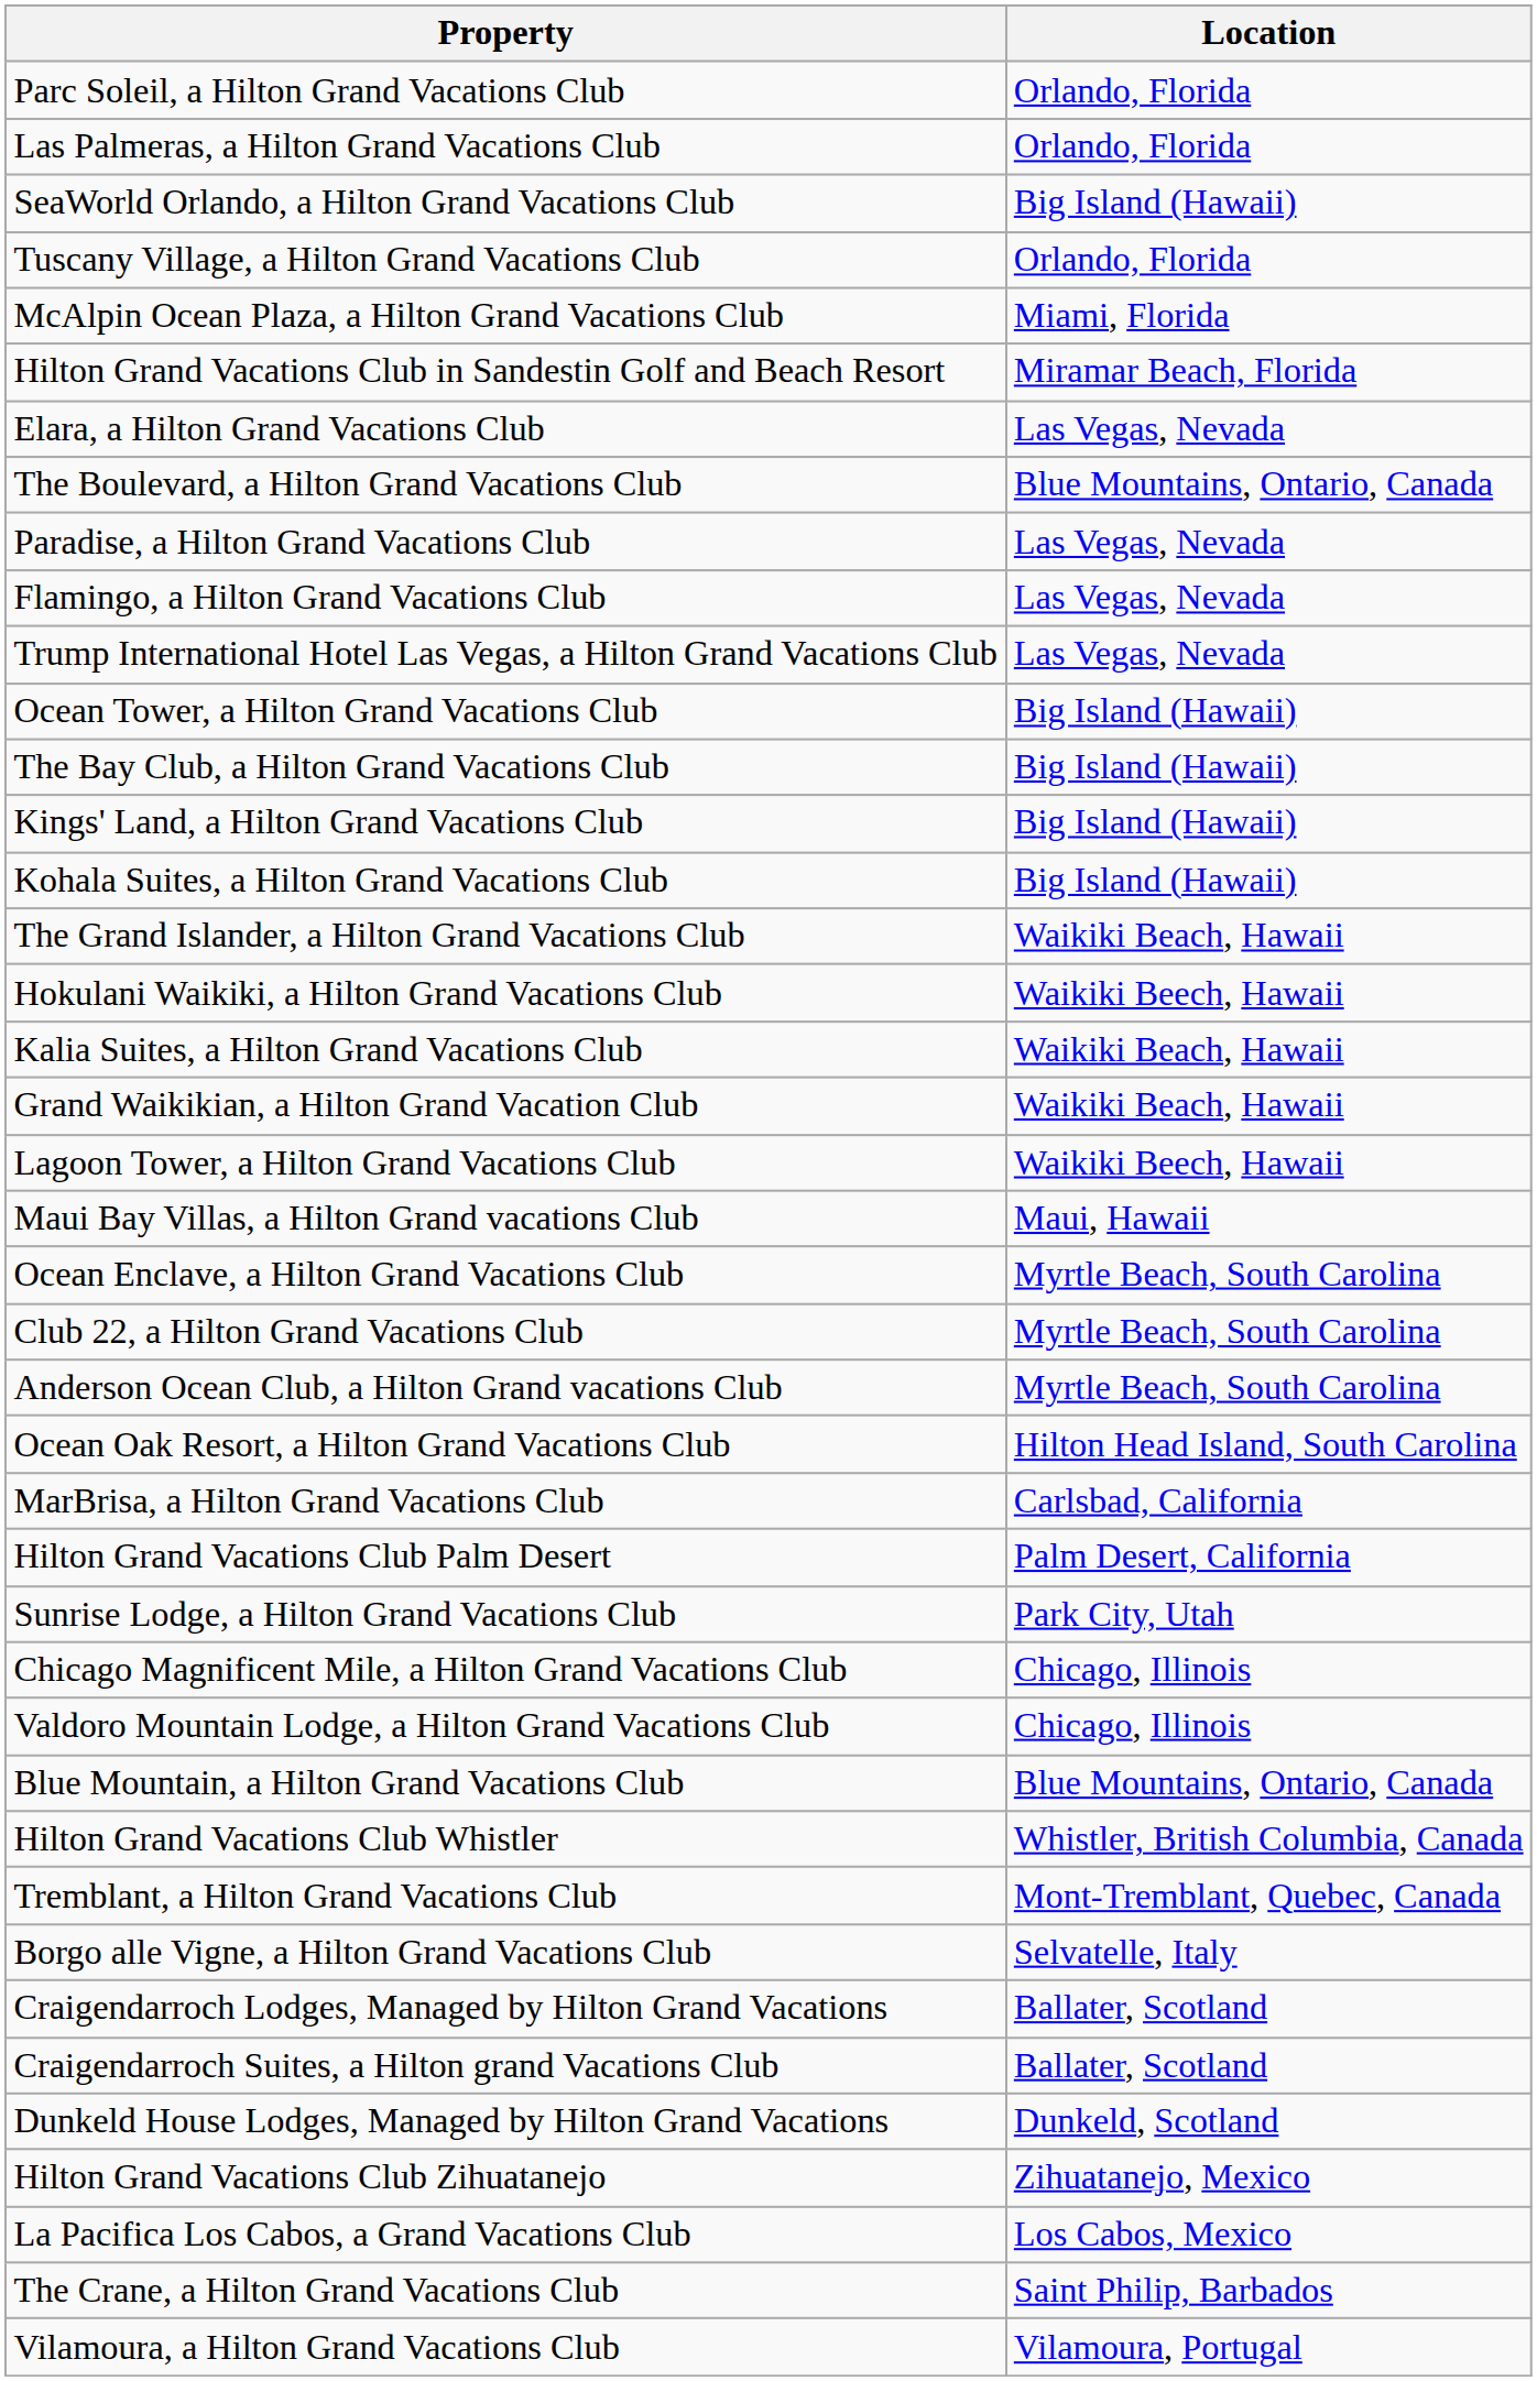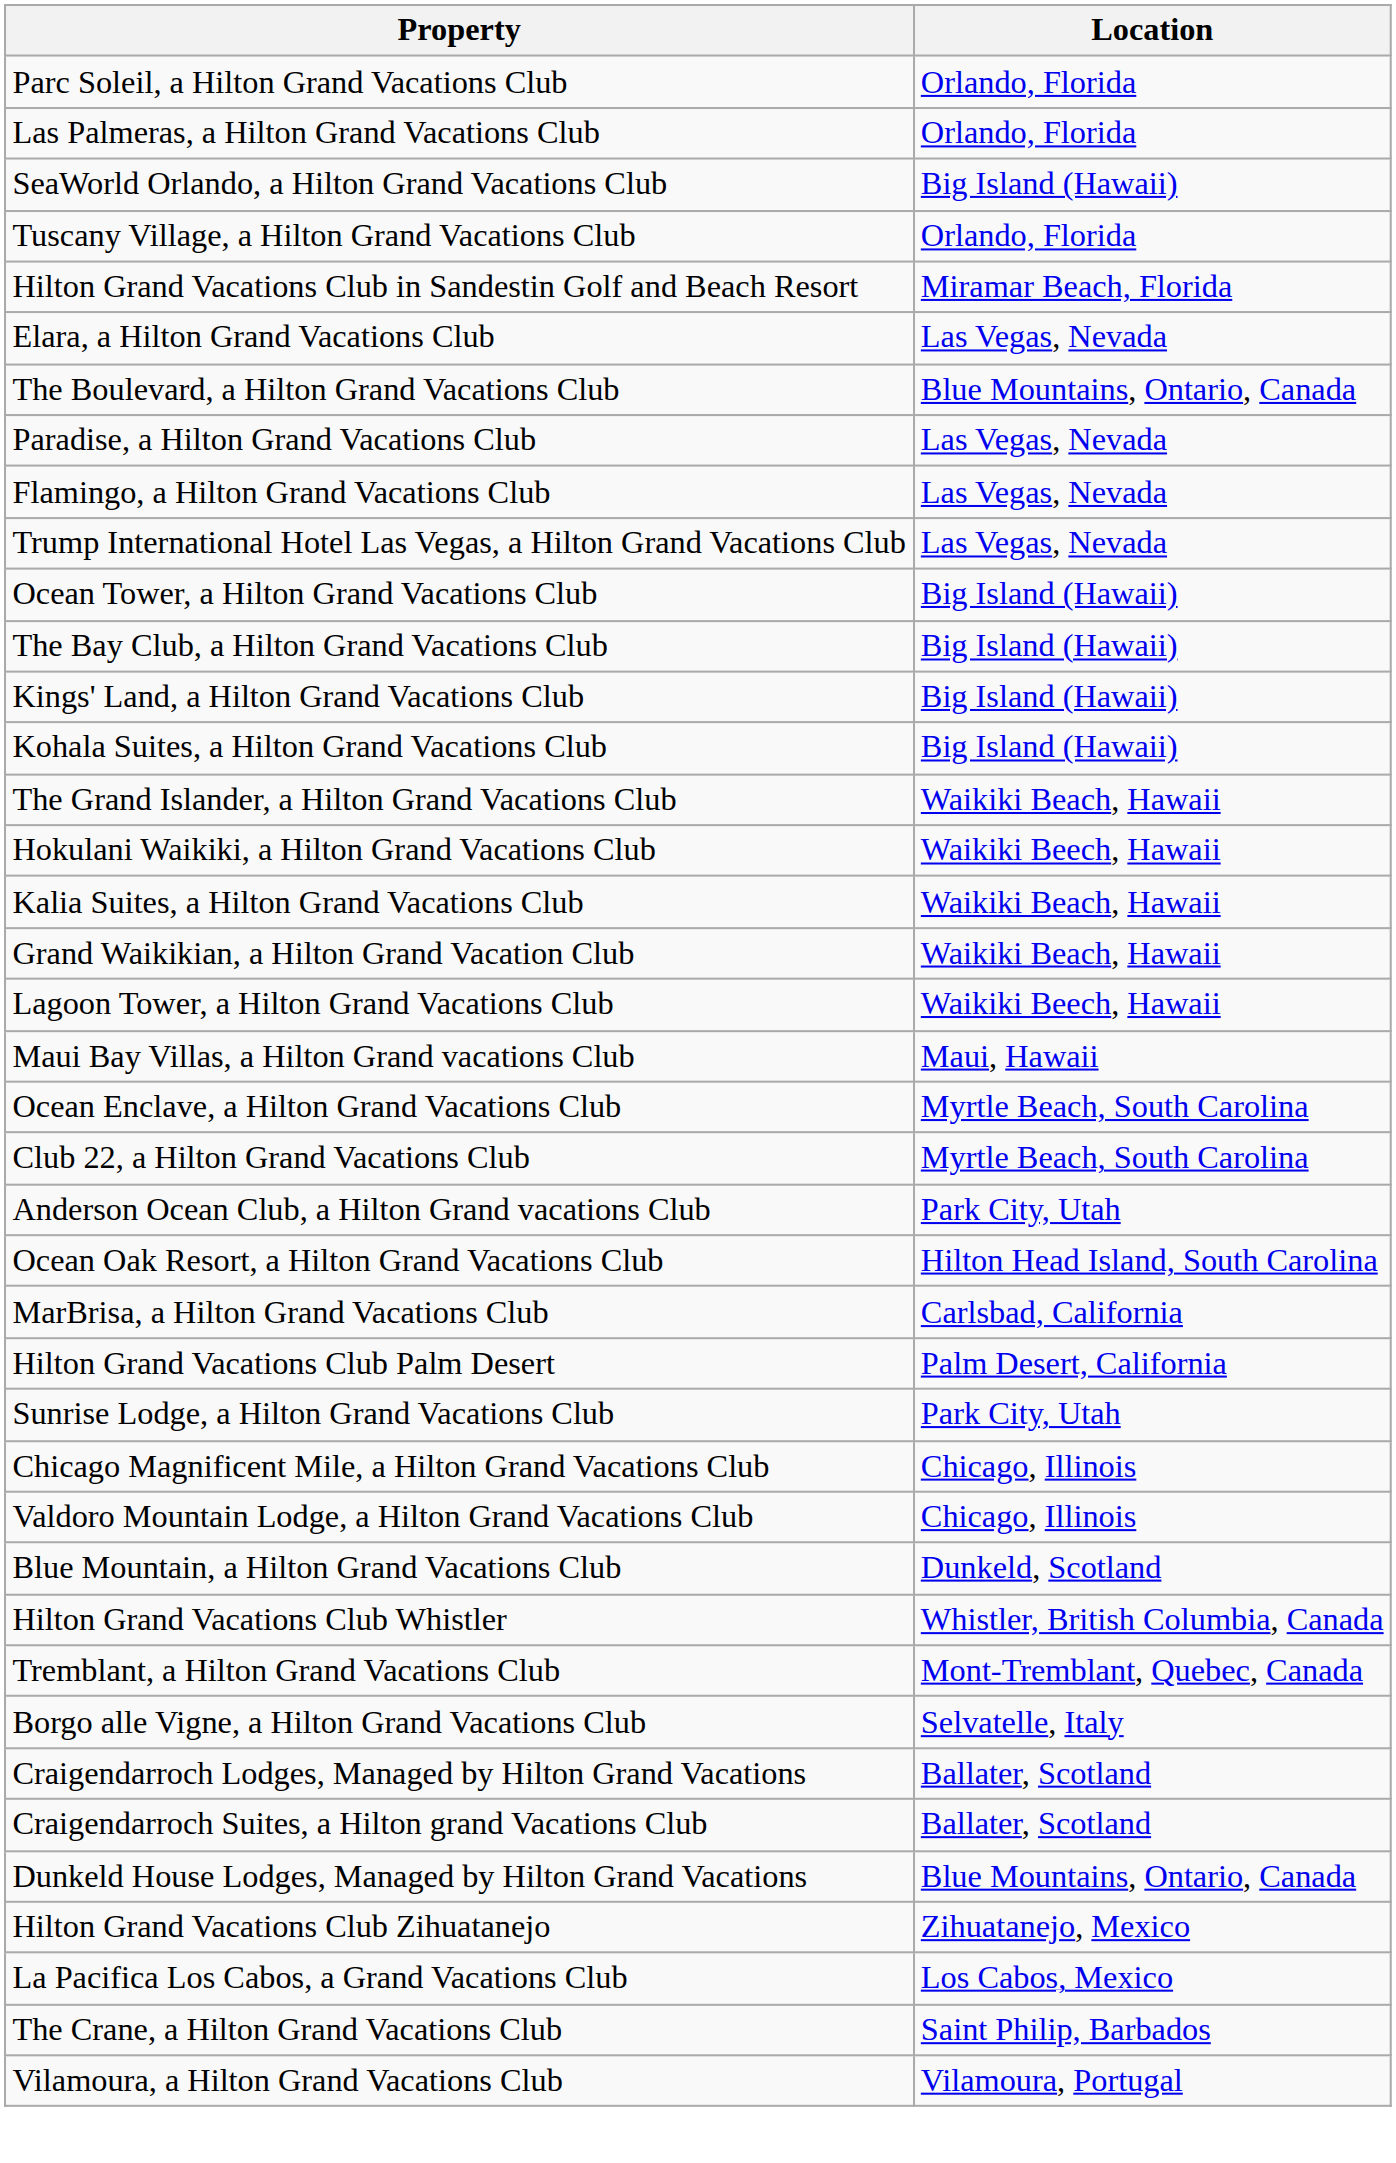- row: McAlpin Ocean Plaza, a Hilton Grand Vacations Club | Miami, Florida
Anderson Ocean Club, a Hilton Grand vacations Club | Location: Myrtle Beach, South Carolina -> Park City, Utah
Blue Mountain, a Hilton Grand Vacations Club | Location: Blue Mountains, Ontario, Canada -> Dunkeld, Scotland
Dunkeld House Lodges, Managed by Hilton Grand Vacations | Location: Dunkeld, Scotland -> Blue Mountains, Ontario, Canada
